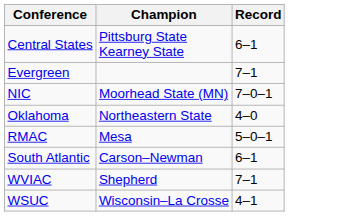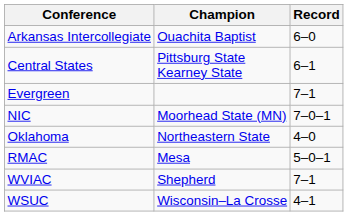+ row: Arkansas Intercollegiate | Ouachita Baptist | 6–0
- row: South Atlantic | Carson–Newman | 6–1
